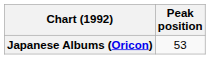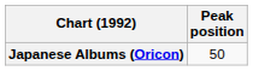Japanese Albums (Oricon) | Peak position: 53 -> 50
